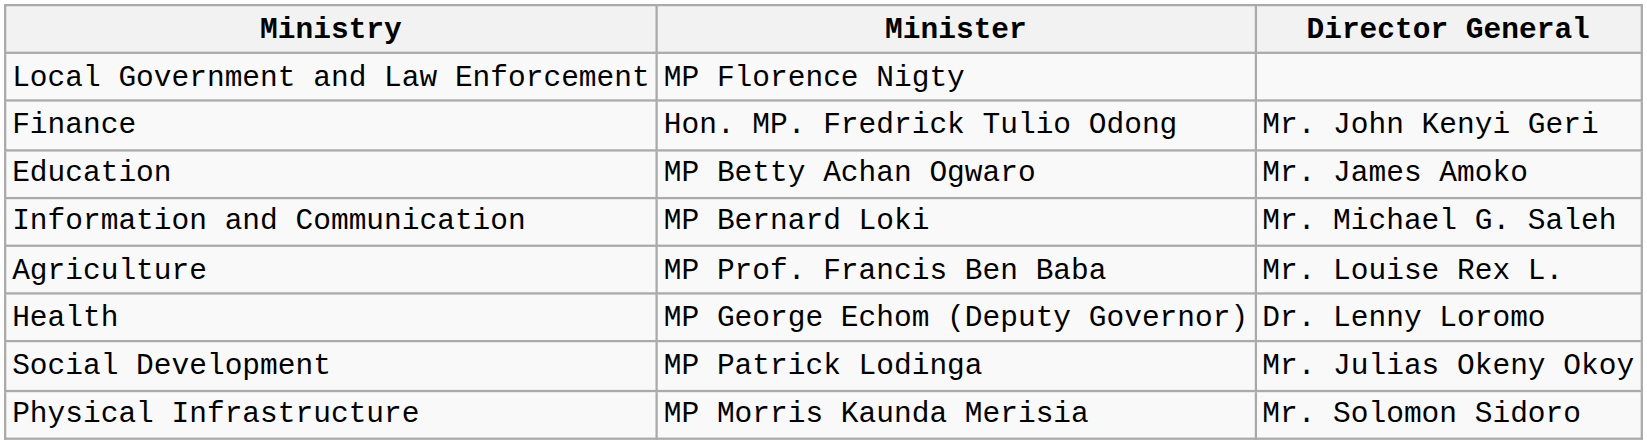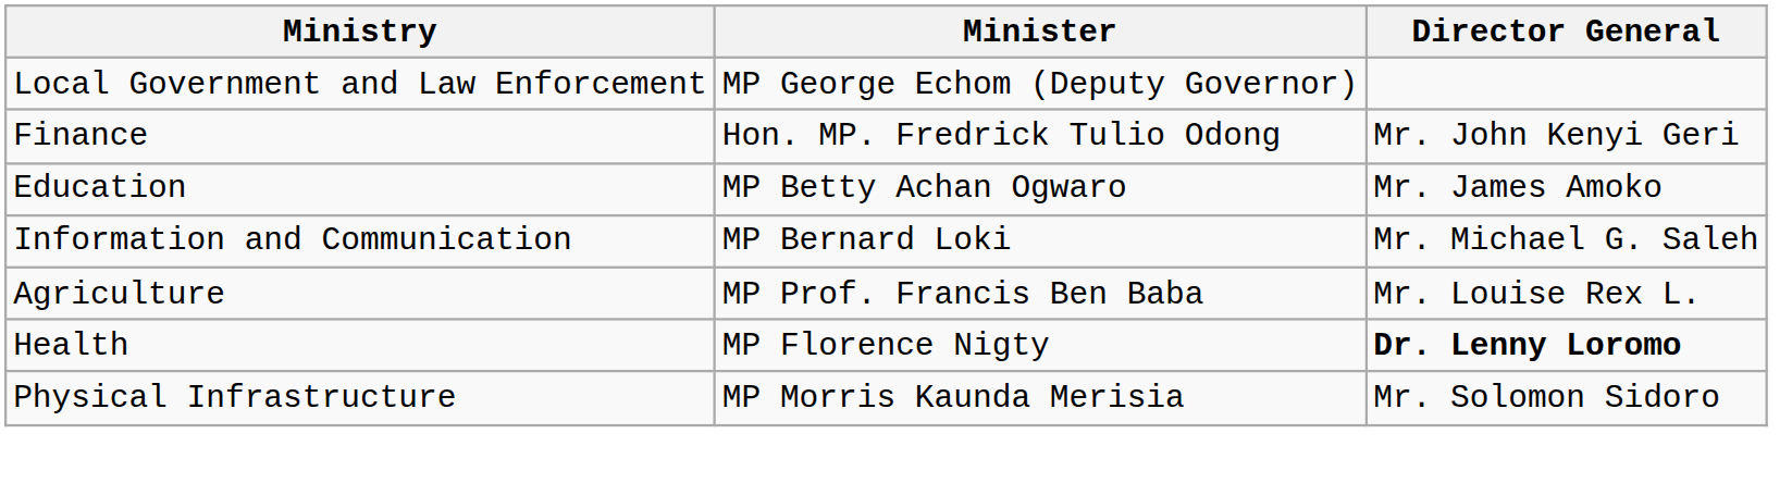Local Government and Law Enforcement | Minister: MP Florence Nigty -> MP George Echom (Deputy Governor)
Health | Minister: MP George Echom (Deputy Governor) -> MP Florence Nigty
Health | Director General: normal -> bold
- row: Social Development | MP Patrick Lodinga | Mr. Julias Okeny Okoy
